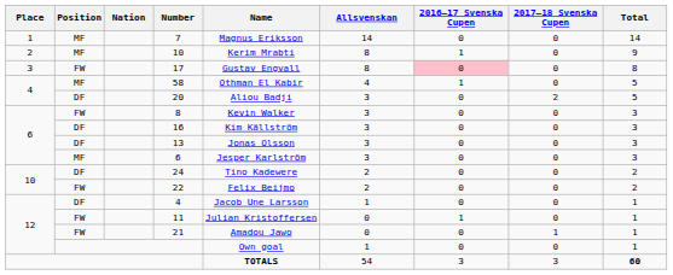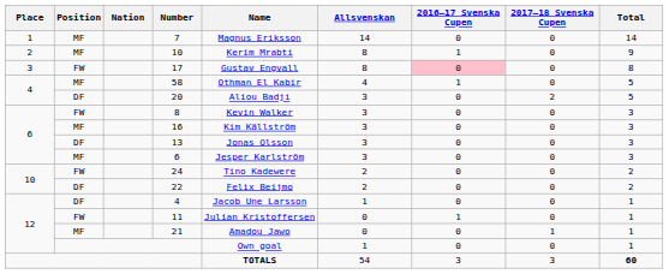16 | Position: DF -> MF
24 | Position: DF -> FW
22 | Position: FW -> DF
21 | Position: FW -> MF
